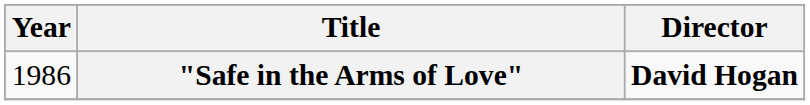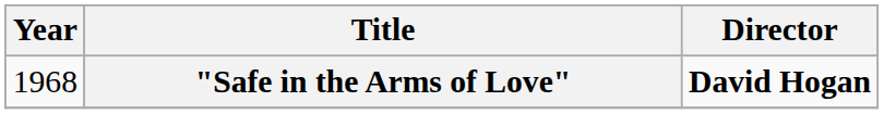"Safe in the Arms of Love" | Year: 1986 -> 1968
